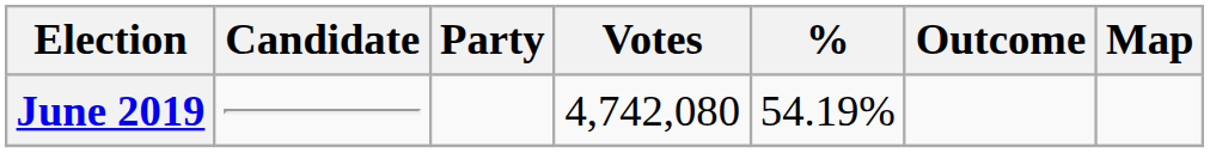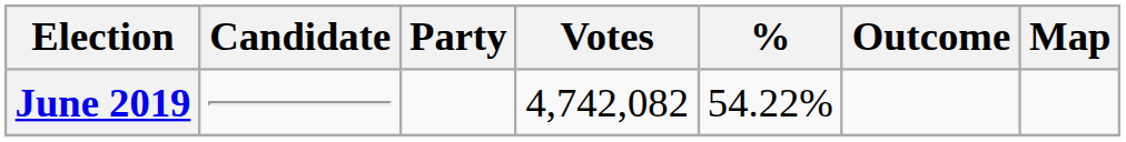June 2019 | Votes: 4,742,080 -> 4,742,082
June 2019 | %: 54.19% -> 54.22%
